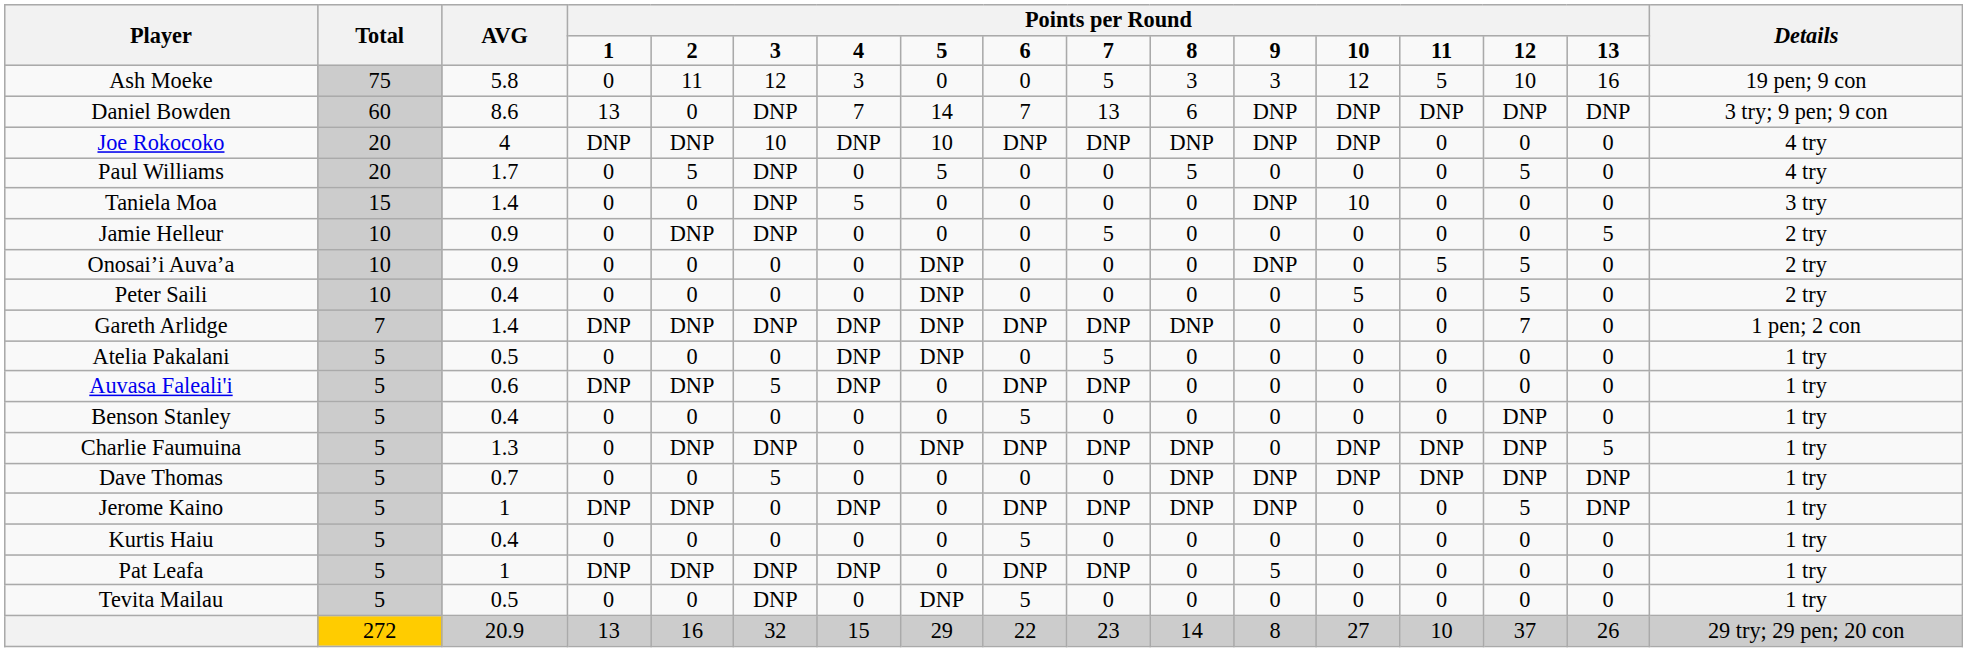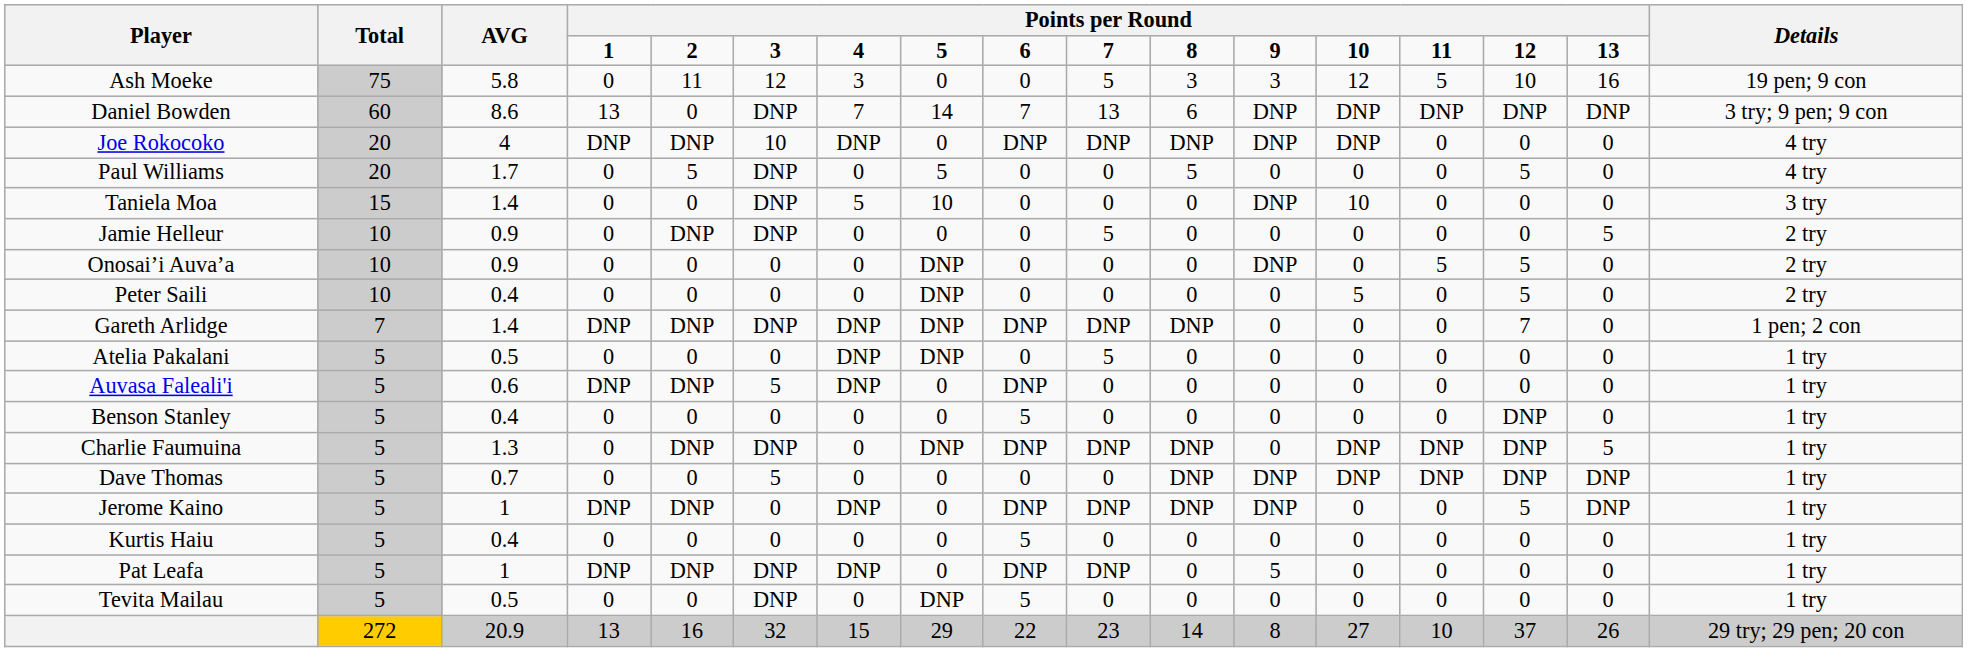Joe Rokocoko | column 8: 10 -> 0
Taniela Moa | column 8: 0 -> 10
Auvasa Faleali'i | column 10: DNP -> 0
